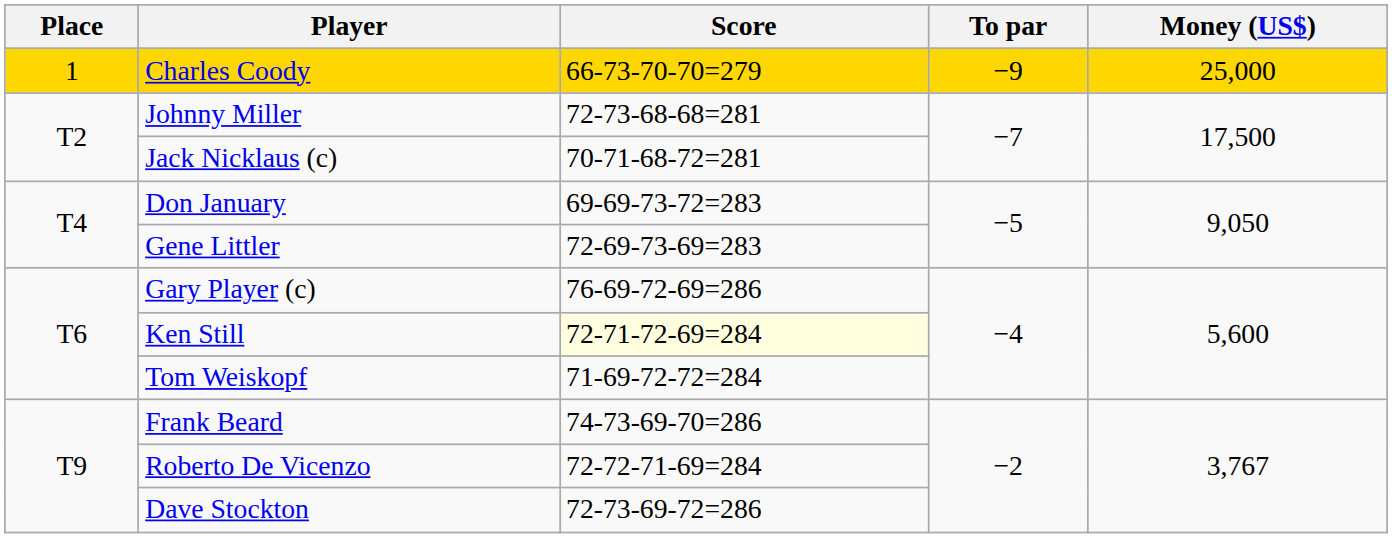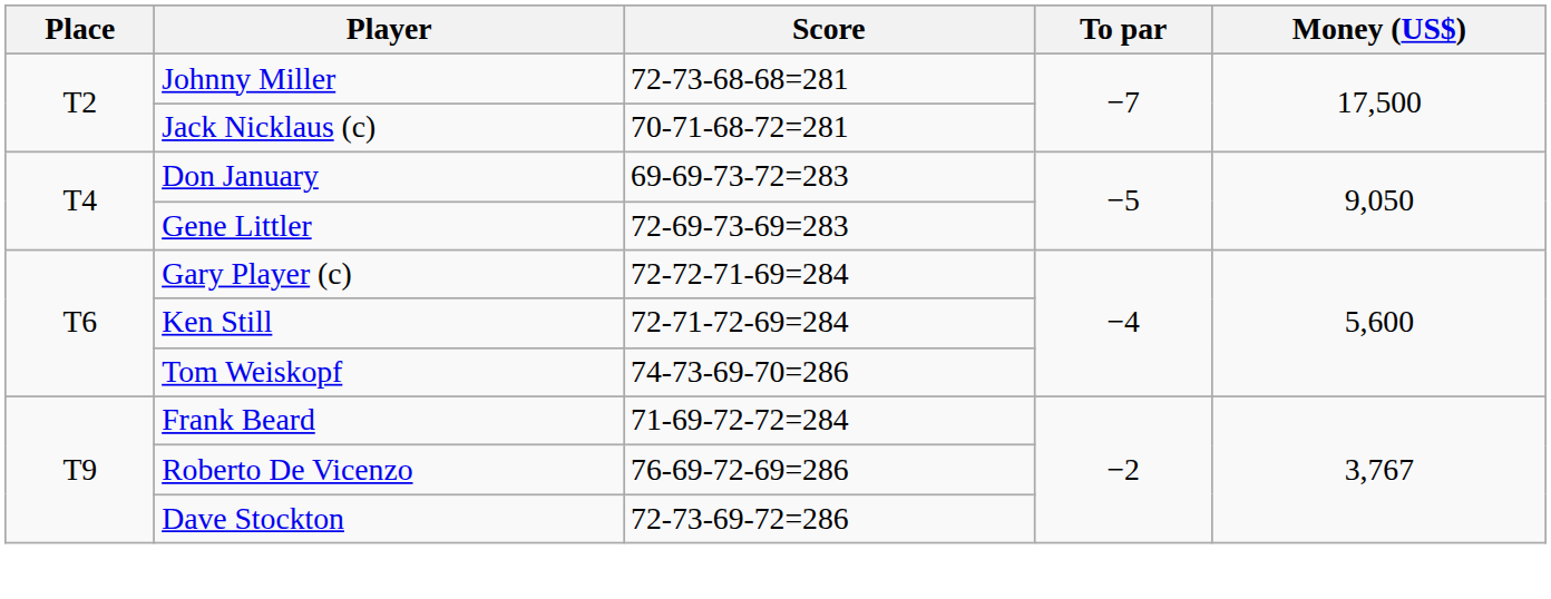- row: 1 | Charles Coody | 66-73-70-70=279 | −9 | 25,000
Gary Player (c) | Score: 76-69-72-69=286 -> 72-72-71-69=284
Ken Still | Score: lightyellow background -> no background
Tom Weiskopf | Score: 71-69-72-72=284 -> 74-73-69-70=286
Frank Beard | Score: 74-73-69-70=286 -> 71-69-72-72=284
Roberto De Vicenzo | Score: 72-72-71-69=284 -> 76-69-72-69=286
